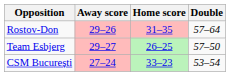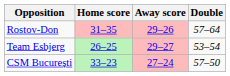columns swapped: Home score <-> Away score
Team Esbjerg | Double: 57–50 -> 53–54
CSM București | Double: 53–54 -> 57–50
